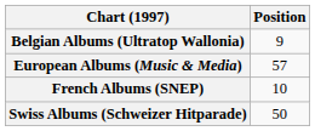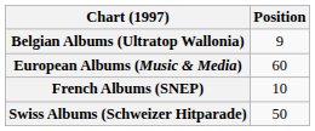European Albums (Music & Media) | Position: 57 -> 60
